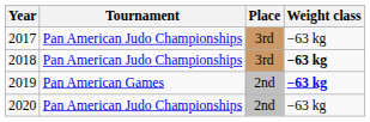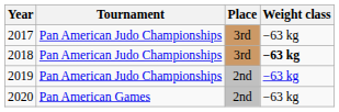2019 | Tournament: Pan American Games -> Pan American Judo Championships
2019 | Weight class: bold -> normal
2020 | Tournament: Pan American Judo Championships -> Pan American Games
